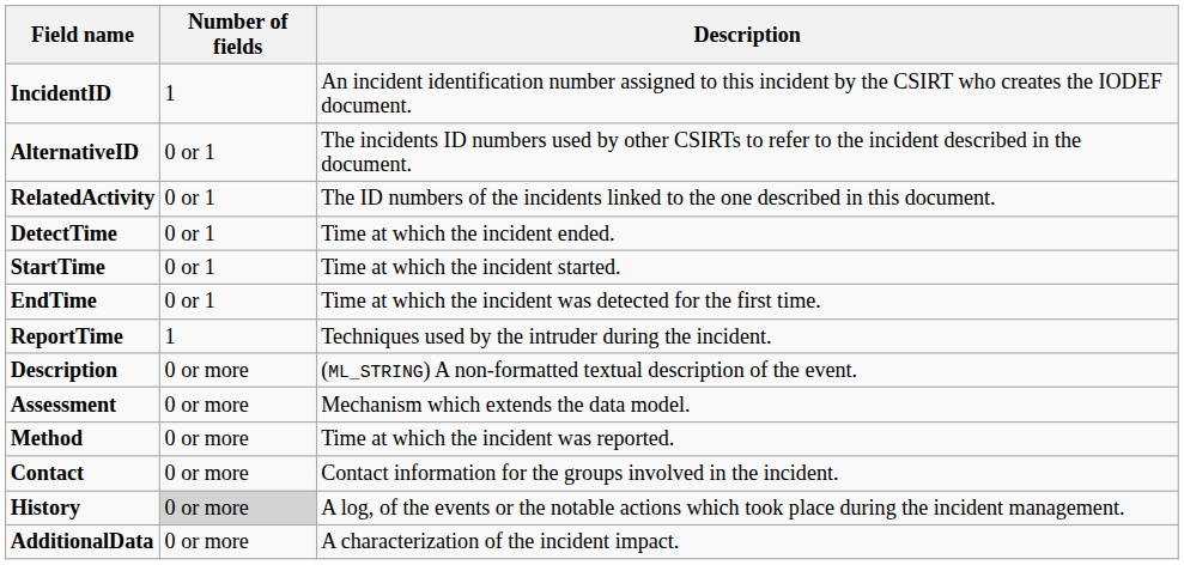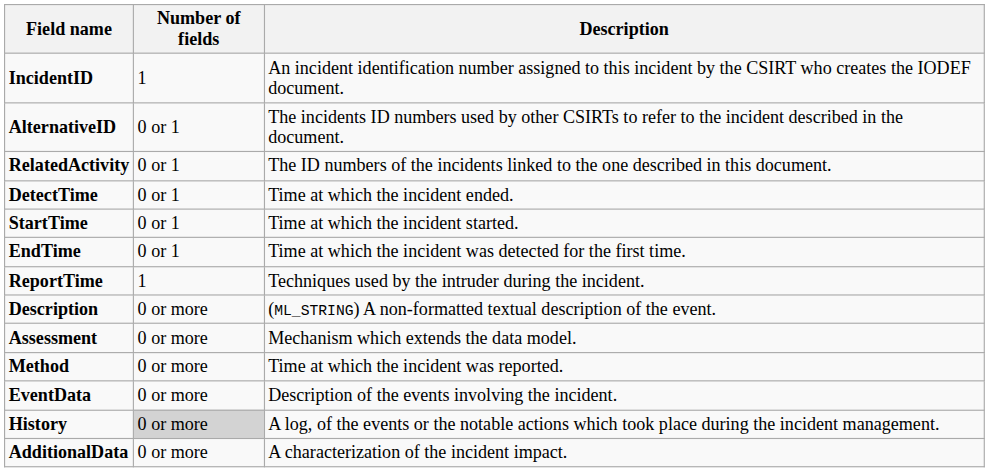- row: Contact | 0 or more | Contact information for the groups involved in the incident.
+ row: EventData | 0 or more | Description of the events involving the incident.
